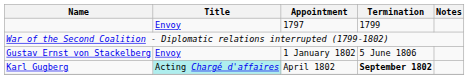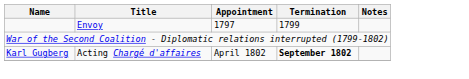- row: Gustav Ernst von Stackelberg | Envoy | 1 January 1802 | 5 June 1806
Karl Gugberg | Title: paleturquoise background -> no background
